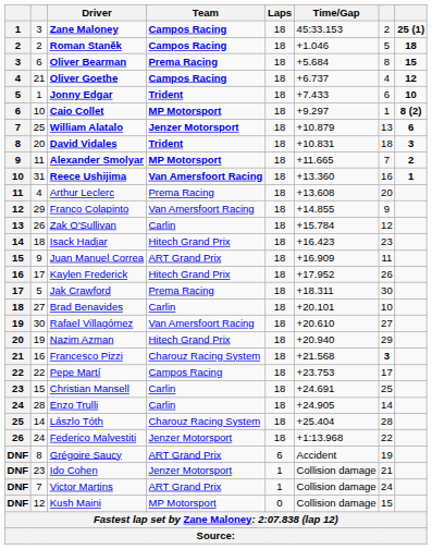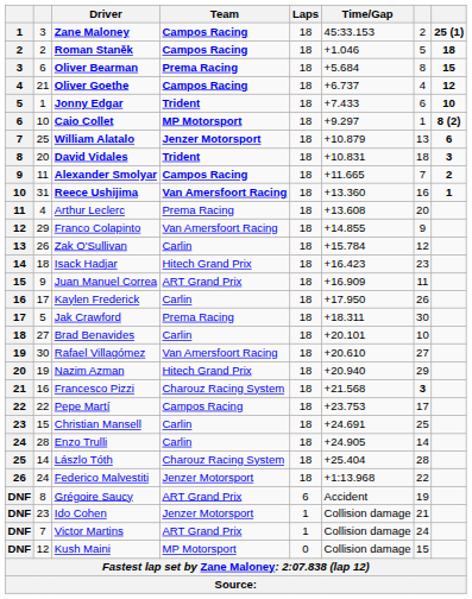Alexander Smolyar | Team: MP Motorsport -> Campos Racing
Kaylen Frederick | Team: Hitech Grand Prix -> Carlin
Kaylen Frederick | Time/Gap: +17.952 -> +17.950
